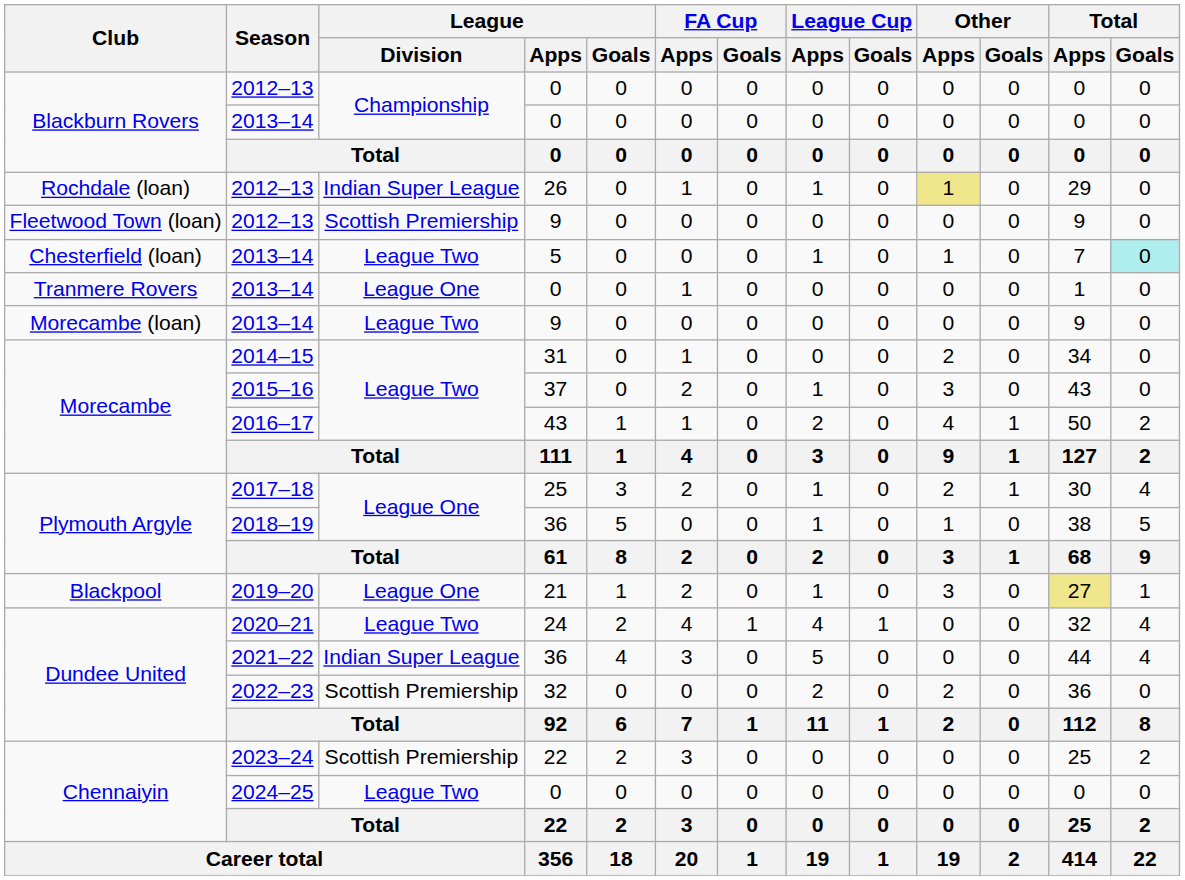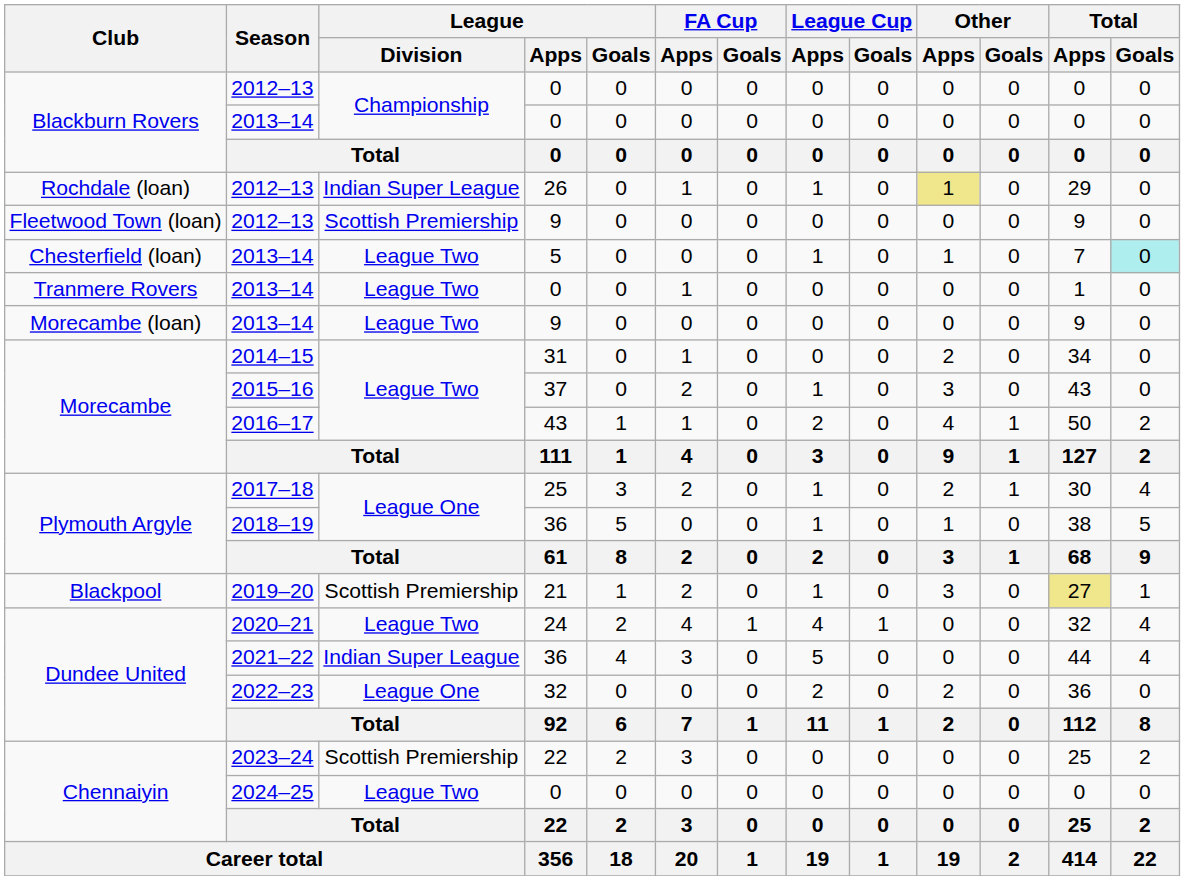Tranmere Rovers / 2013–14 | League / Division: League One -> League Two
2019–20 | League / Division: League One -> Scottish Premiership
2022–23 | League / Division: Scottish Premiership -> League One
